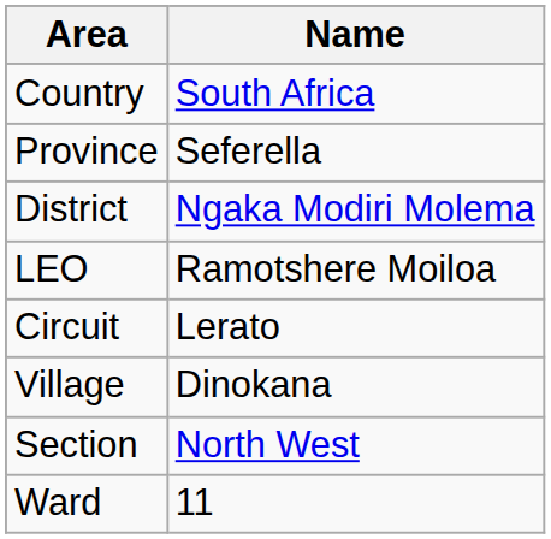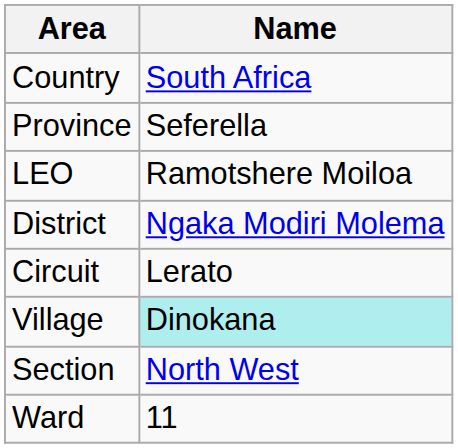rows swapped: District <-> LEO
Village | Name: no background -> paleturquoise background
